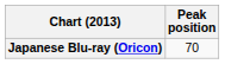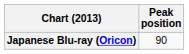Japanese Blu-ray (Oricon) | Peak position: 70 -> 90
